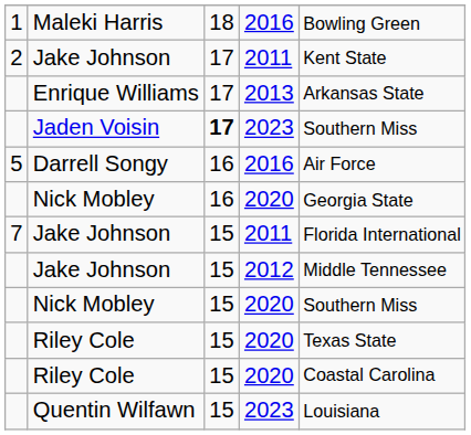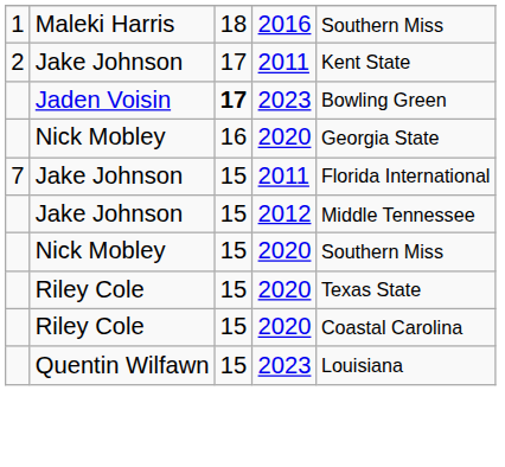Maleki Harris | column 5: Bowling Green -> Southern Miss
- row: Enrique Williams | 17 | 2013 | Arkansas State
Jaden Voisin | column 5: Southern Miss -> Bowling Green
- row: 5 | Darrell Songy | 16 | 2016 | Air Force
